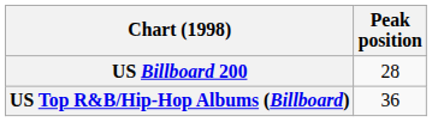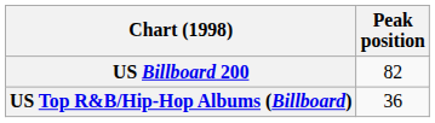US Billboard 200 | Peak position: 28 -> 82
